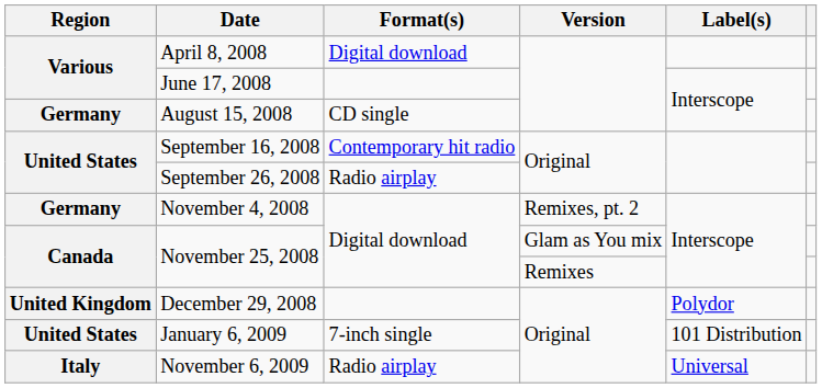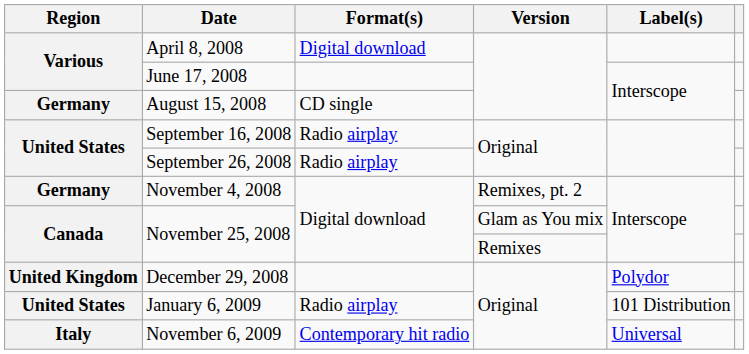September 16, 2008 | Format(s): Contemporary hit radio -> Radio airplay
January 6, 2009 | Format(s): 7-inch single -> Radio airplay
November 6, 2009 | Format(s): Radio airplay -> Contemporary hit radio
